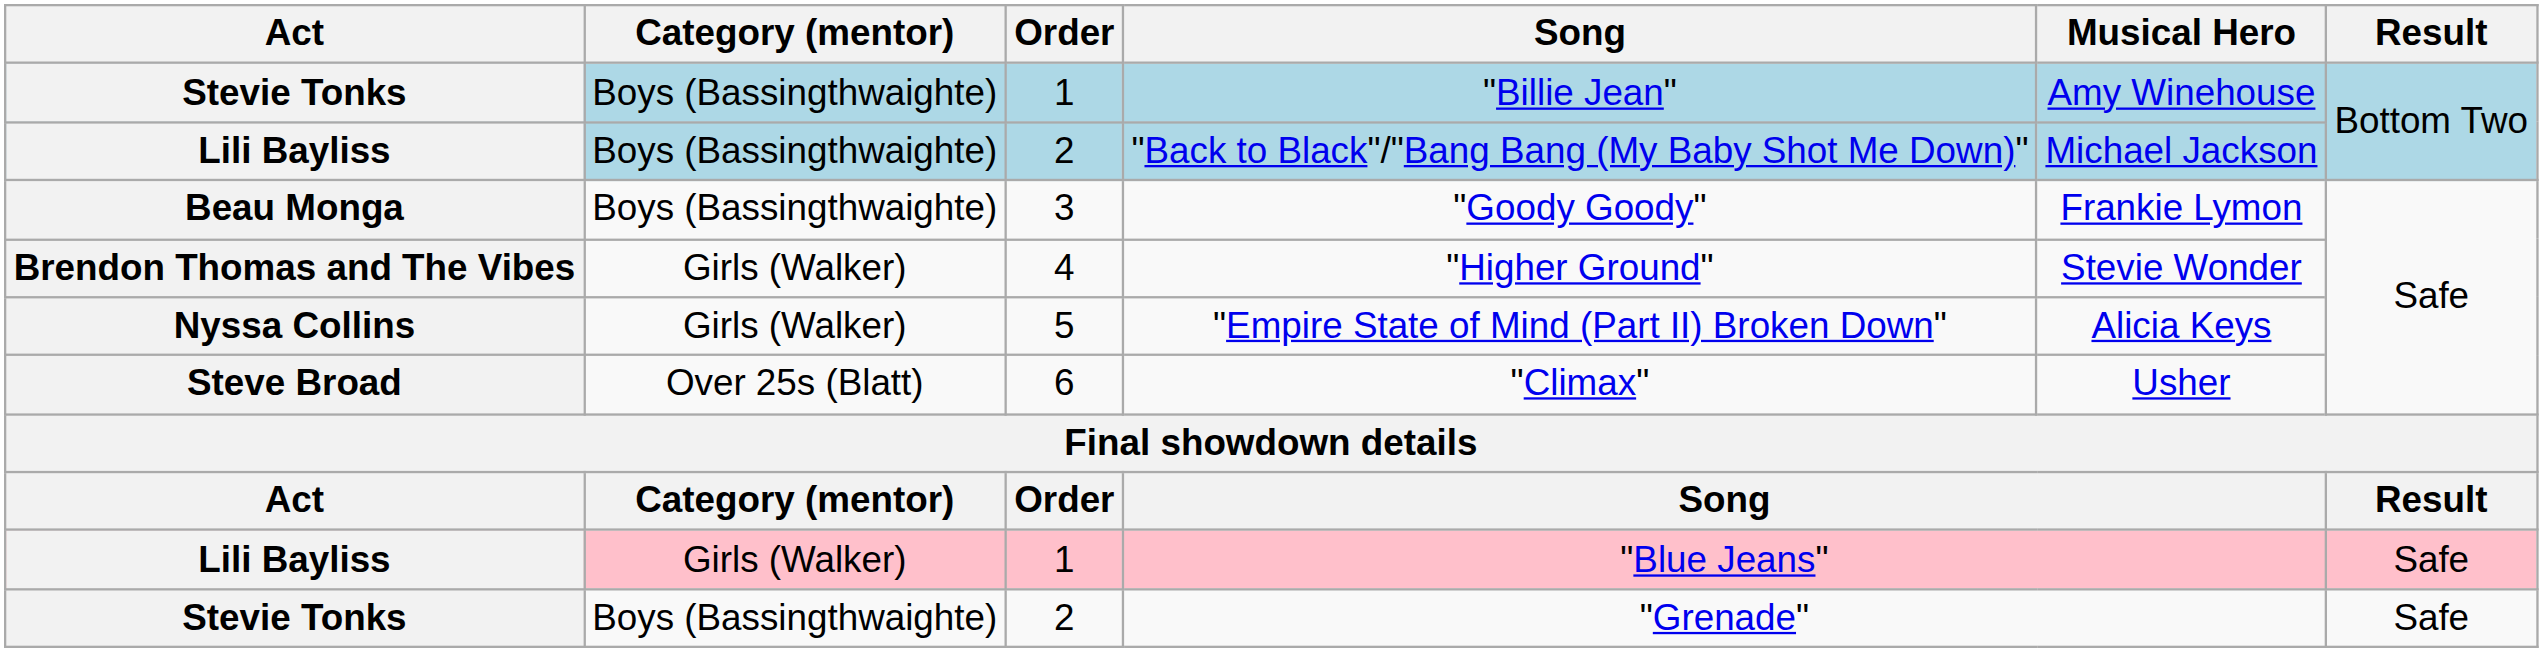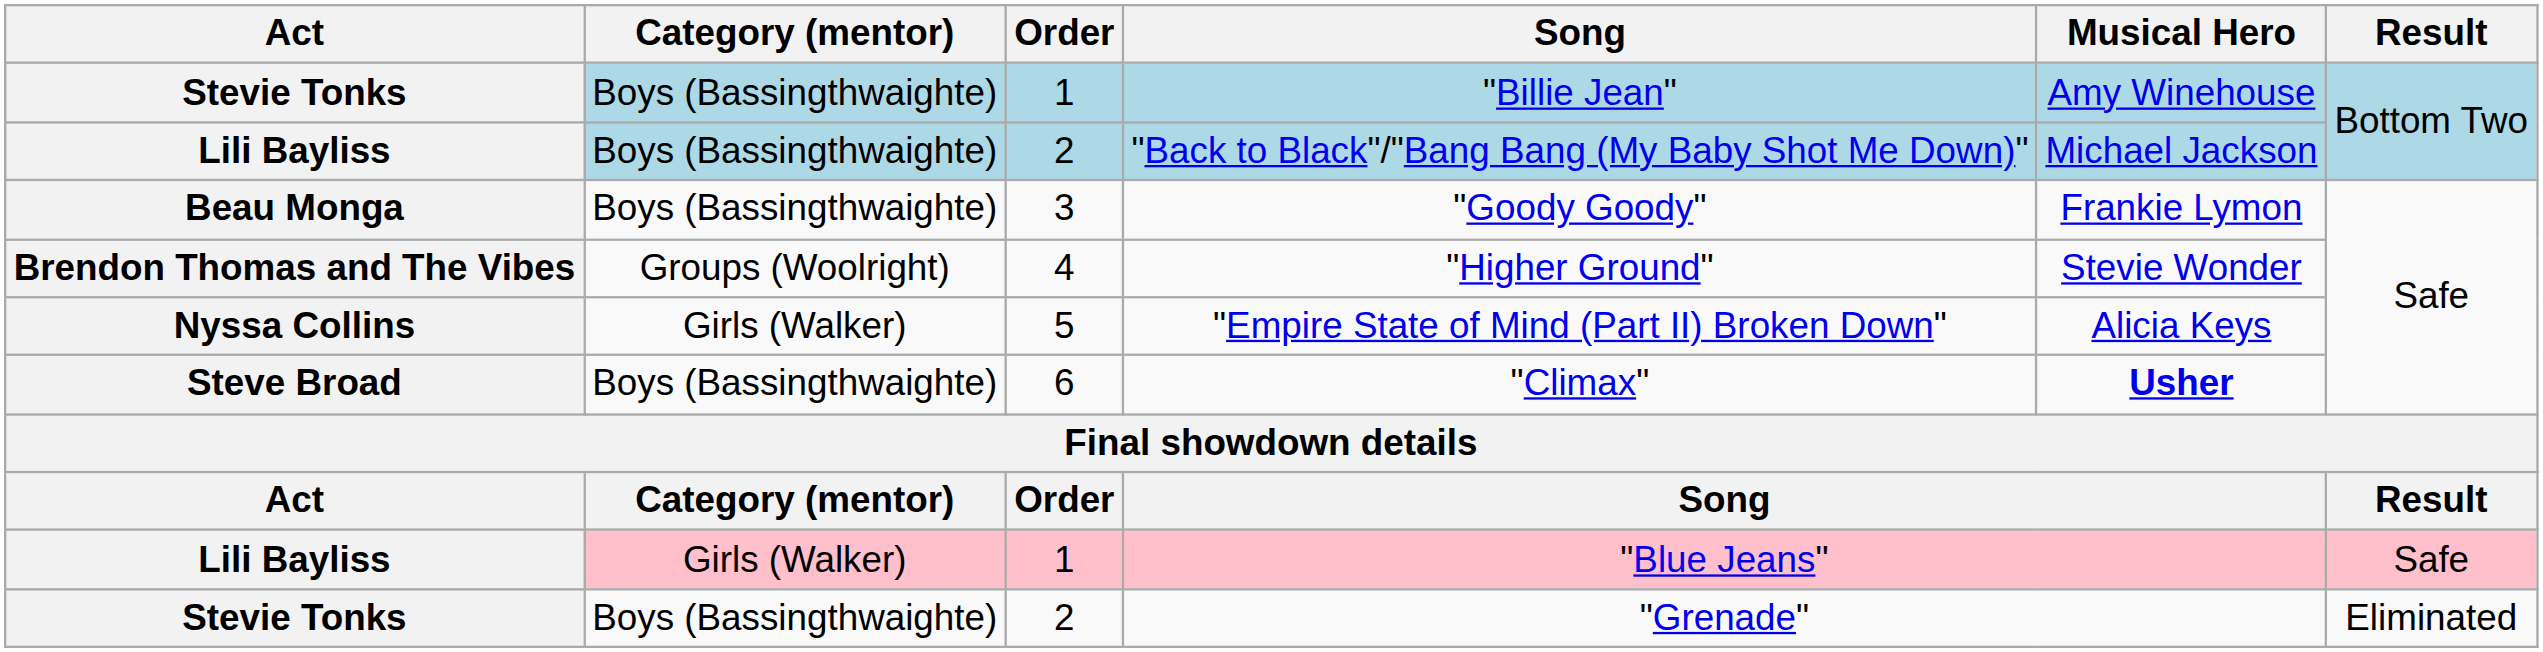"Higher Ground" | Category (mentor): Girls (Walker) -> Groups (Woolright)
"Climax" | Category (mentor): Over 25s (Blatt) -> Boys (Bassingthwaighte)
"Climax" | Musical Hero: normal -> bold
"Grenade" | Result: Safe -> Eliminated
